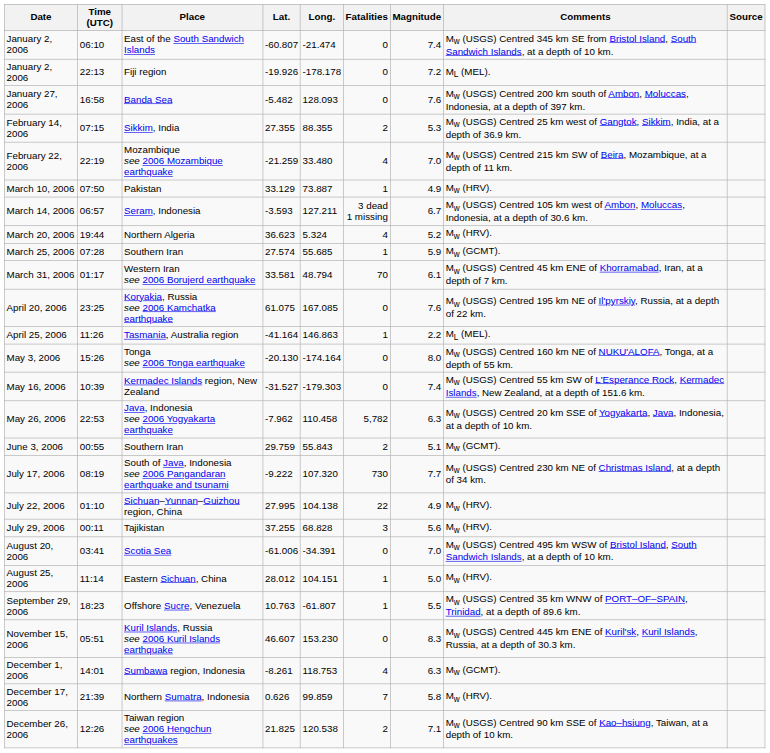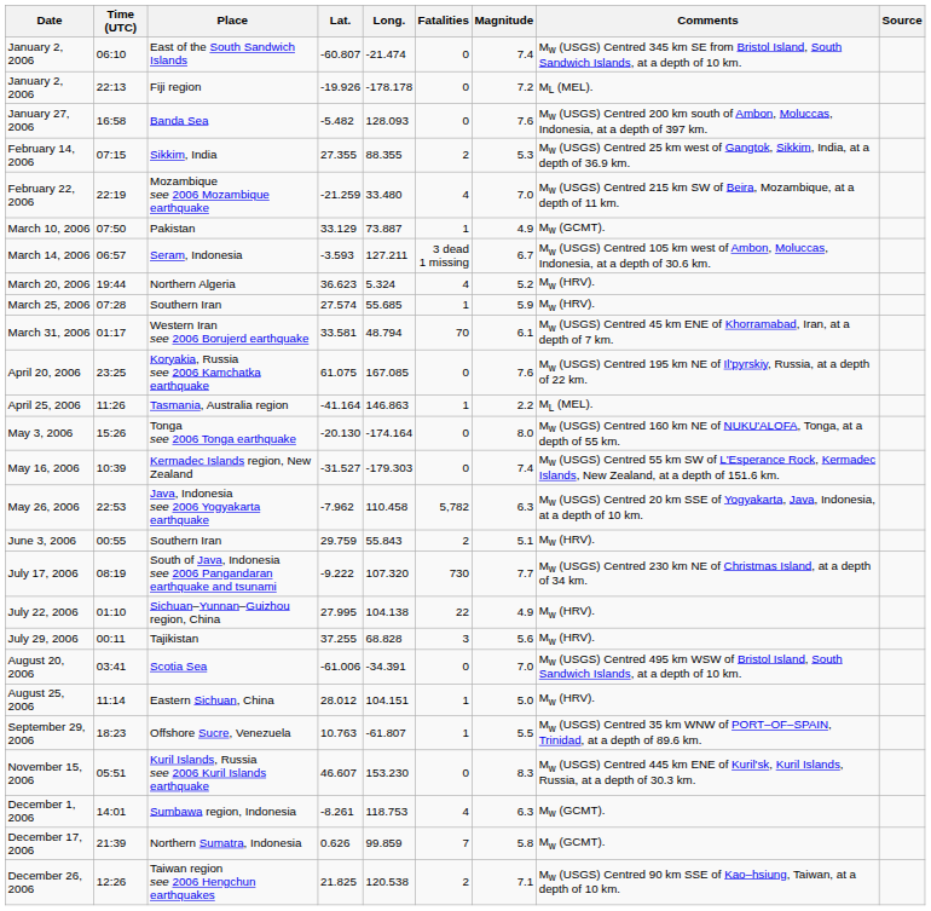March 10, 2006 | Comments: Mw (HRV). -> Mw (GCMT).
March 25, 2006 | Comments: Mw (GCMT). -> Mw (HRV).
June 3, 2006 | Comments: Mw (GCMT). -> Mw (HRV).
December 17, 2006 | Comments: Mw (HRV). -> Mw (GCMT).
